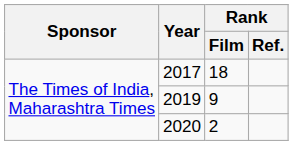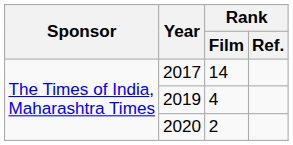2017 | Rank / Film: 18 -> 14
2019 | Rank / Film: 9 -> 4
